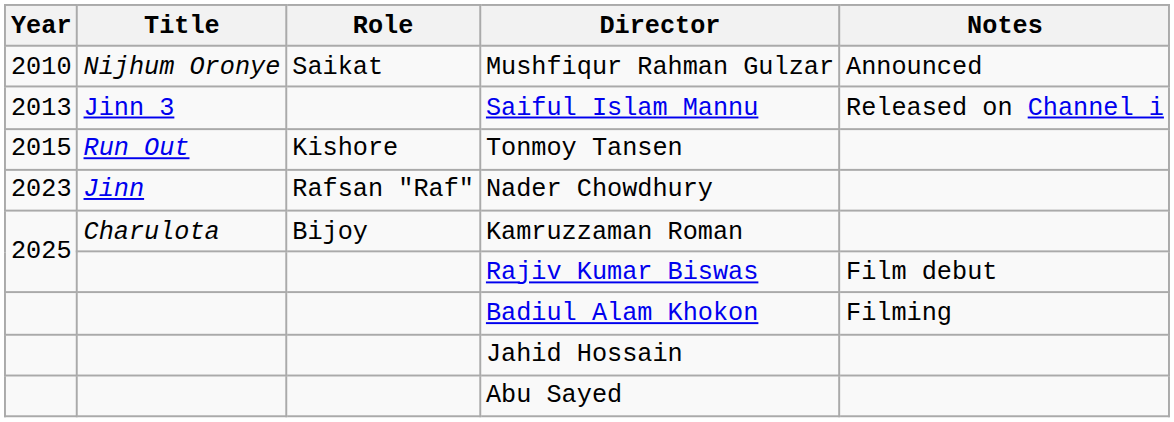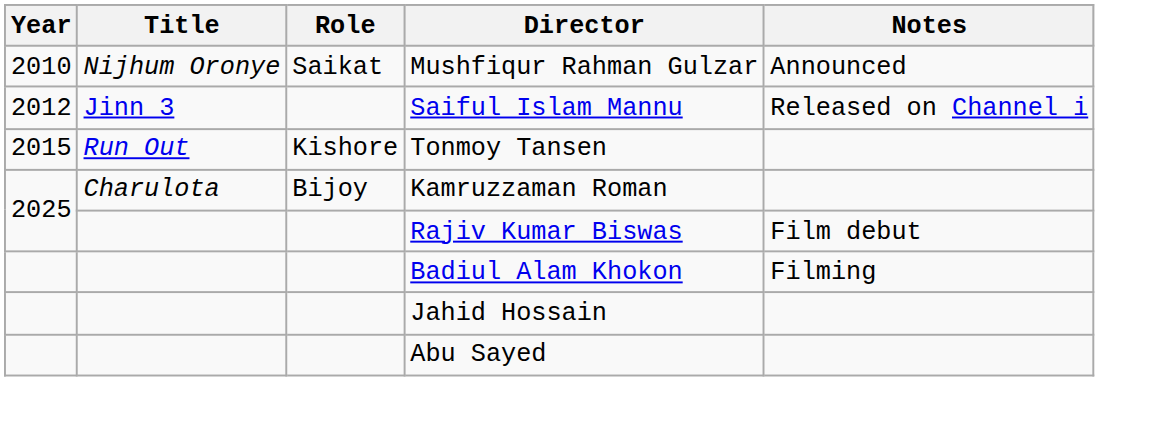Saiful Islam Mannu | Year: 2013 -> 2012
- row: 2023 | Jinn | Rafsan "Raf" | Nader Chowdhury
